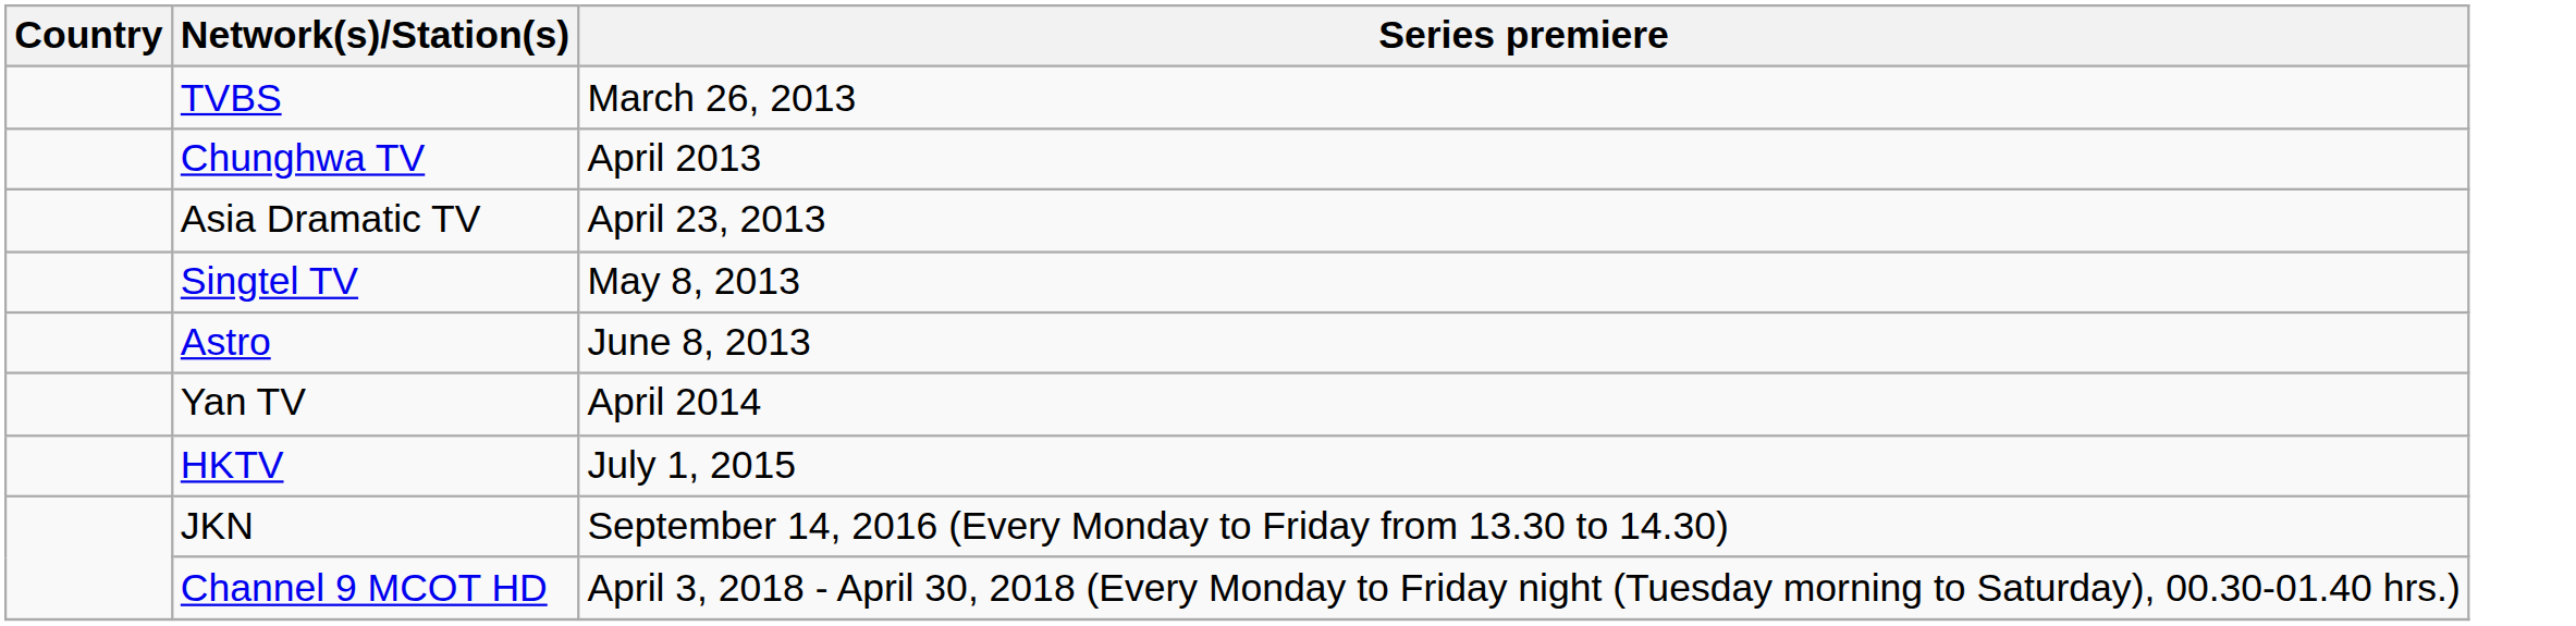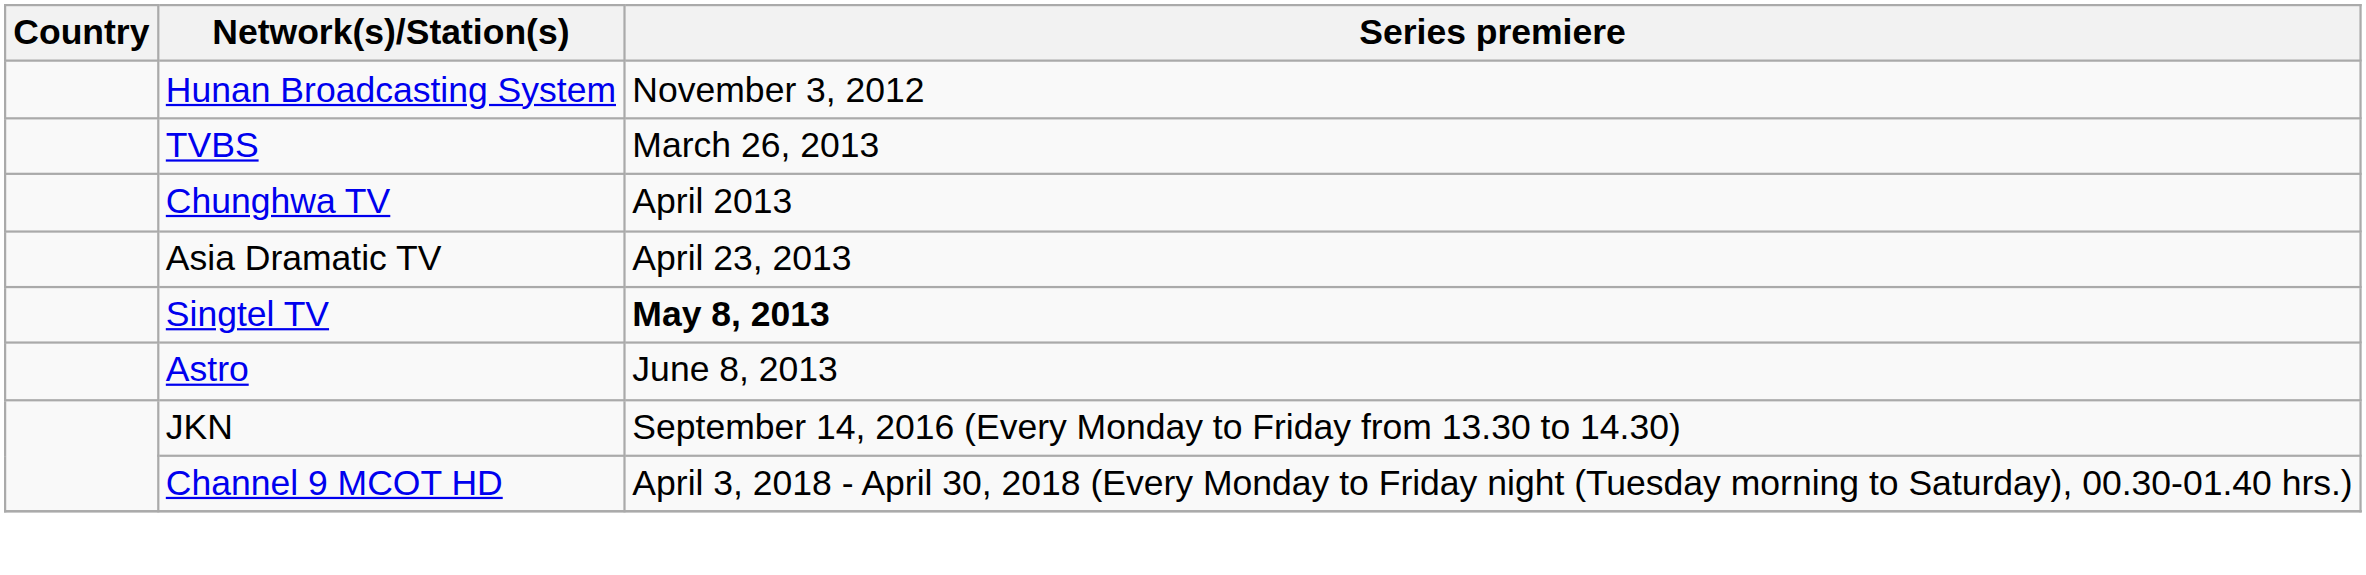+ row: Hunan Broadcasting System | November 3, 2012
Singtel TV | Series premiere: normal -> bold
- row: Yan TV | April 2014
- row: HKTV | July 1, 2015
